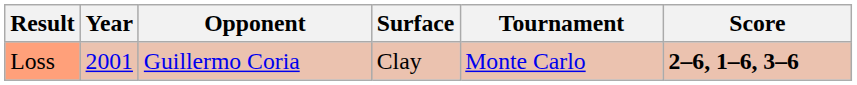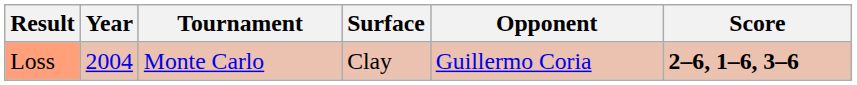columns swapped: Tournament <-> Opponent
Loss | Year: 2001 -> 2004
